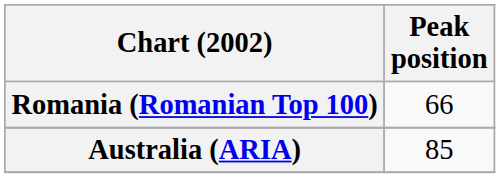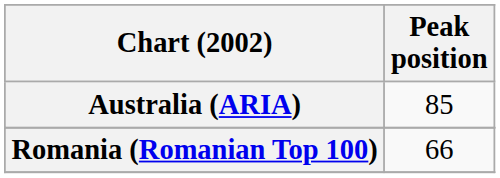rows swapped: Australia (ARIA) <-> Romania (Romanian Top 100)
